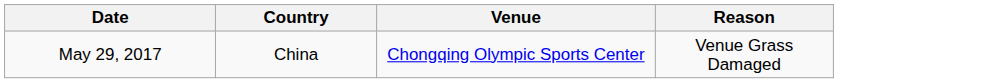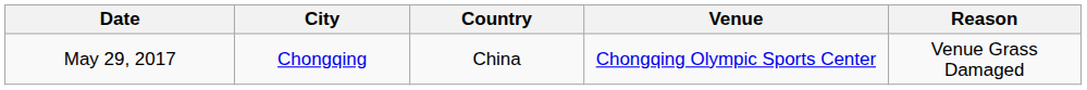+ column: City | Chongqing
